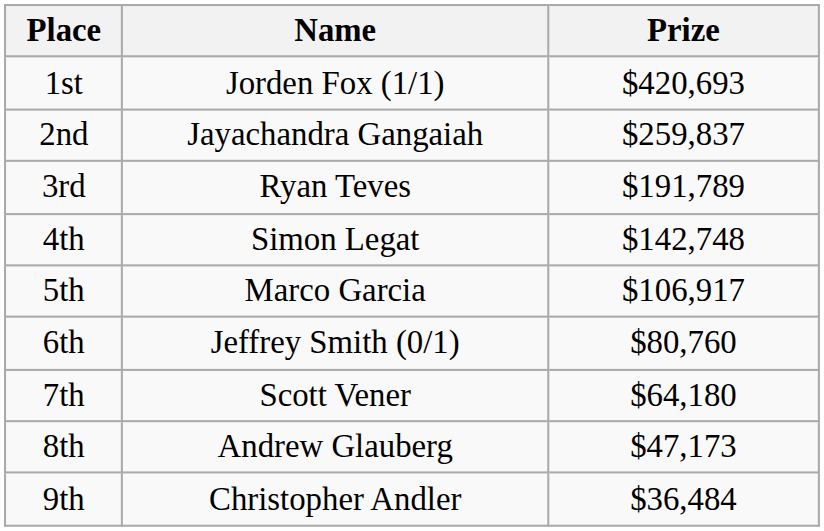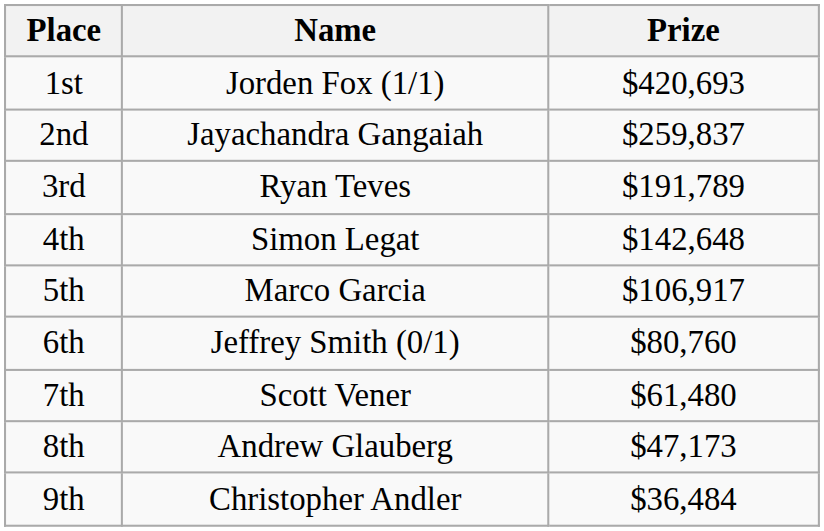4th | Prize: $142,748 -> $142,648
7th | Prize: $64,180 -> $61,480
